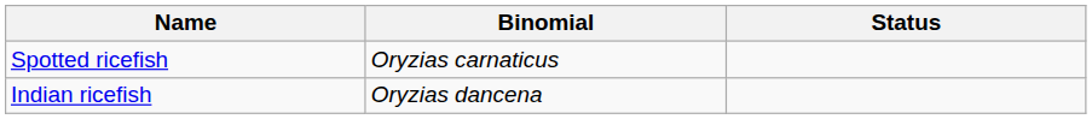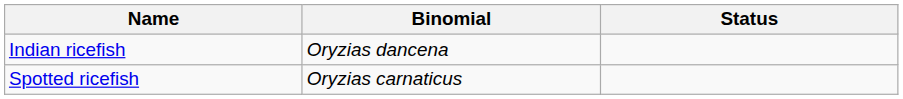rows swapped: Spotted ricefish <-> Indian ricefish
